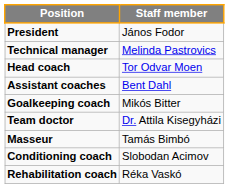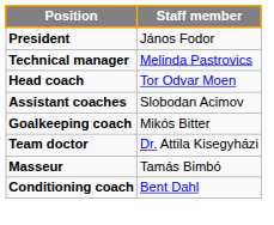Assistant coaches | Staff member: Bent Dahl -> Slobodan Acimov
Conditioning coach | Staff member: Slobodan Acimov -> Bent Dahl
- row: Rehabilitation coach | Réka Vaskó
